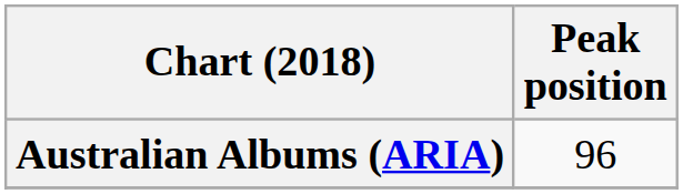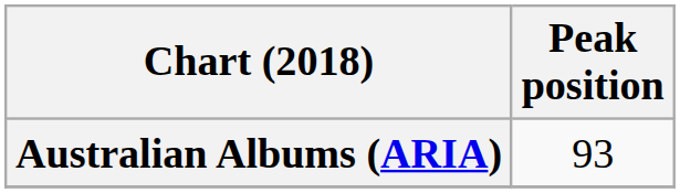Australian Albums (ARIA) | Peak position: 96 -> 93
